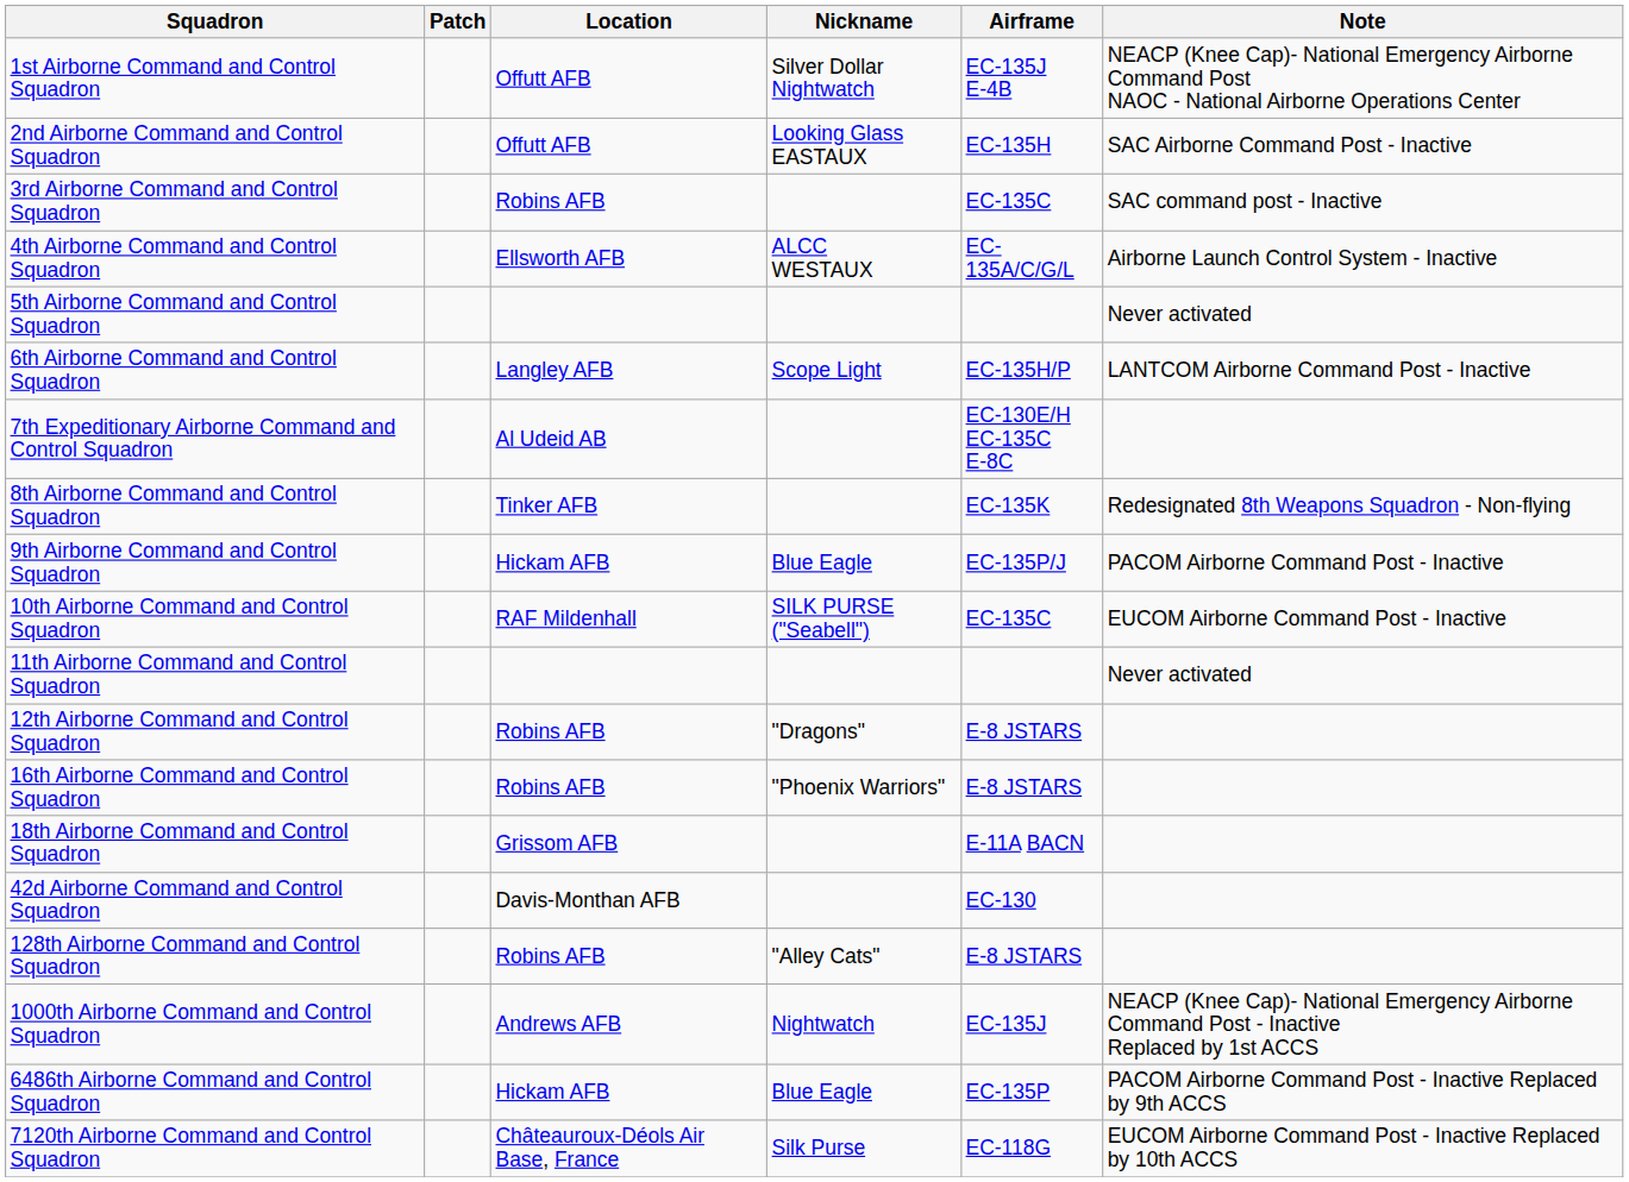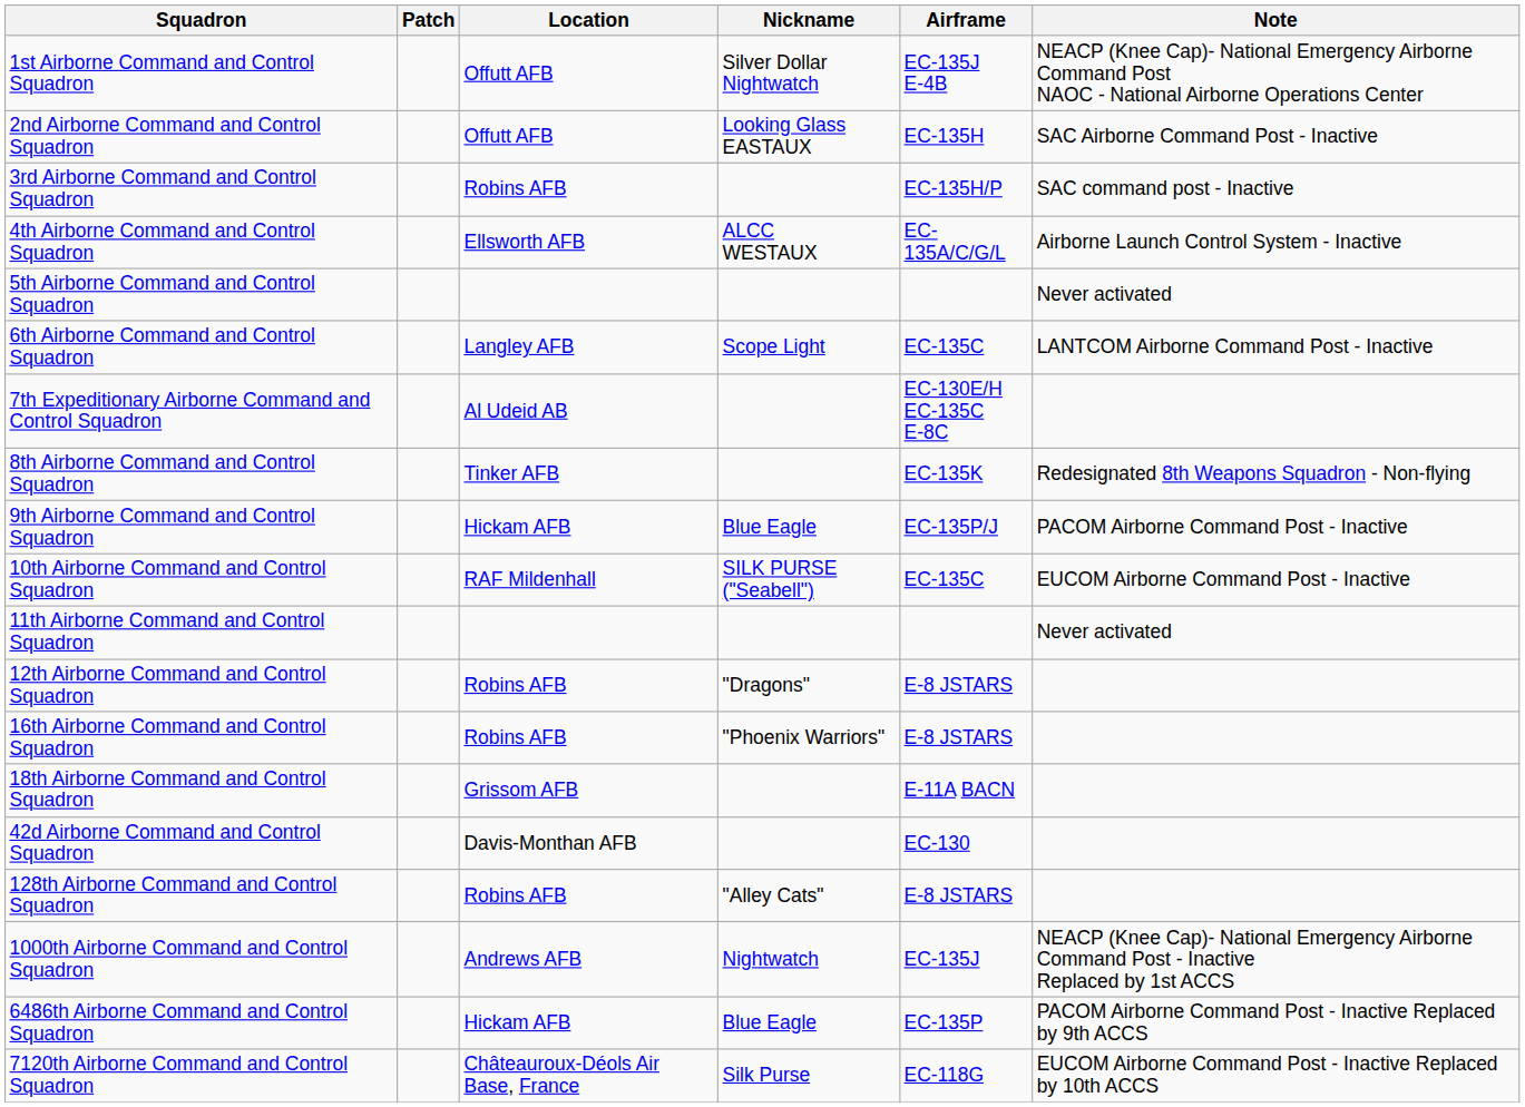3rd Airborne Command and Control Squadron | Airframe: EC-135C -> EC-135H/P
6th Airborne Command and Control Squadron | Airframe: EC-135H/P -> EC-135C
